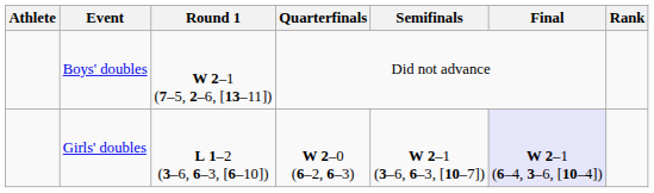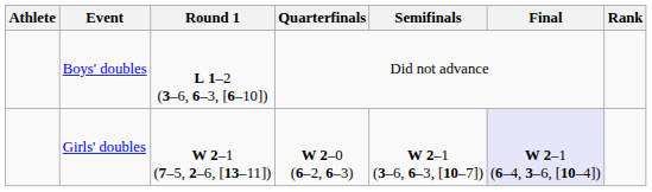Boys' doubles | Round 1: W 2–1 (7–5, 2–6, [13–11]) -> L 1–2 (3–6, 6–3, [6–10])
Girls' doubles | Round 1: L 1–2 (3–6, 6–3, [6–10]) -> W 2–1 (7–5, 2–6, [13–11])
